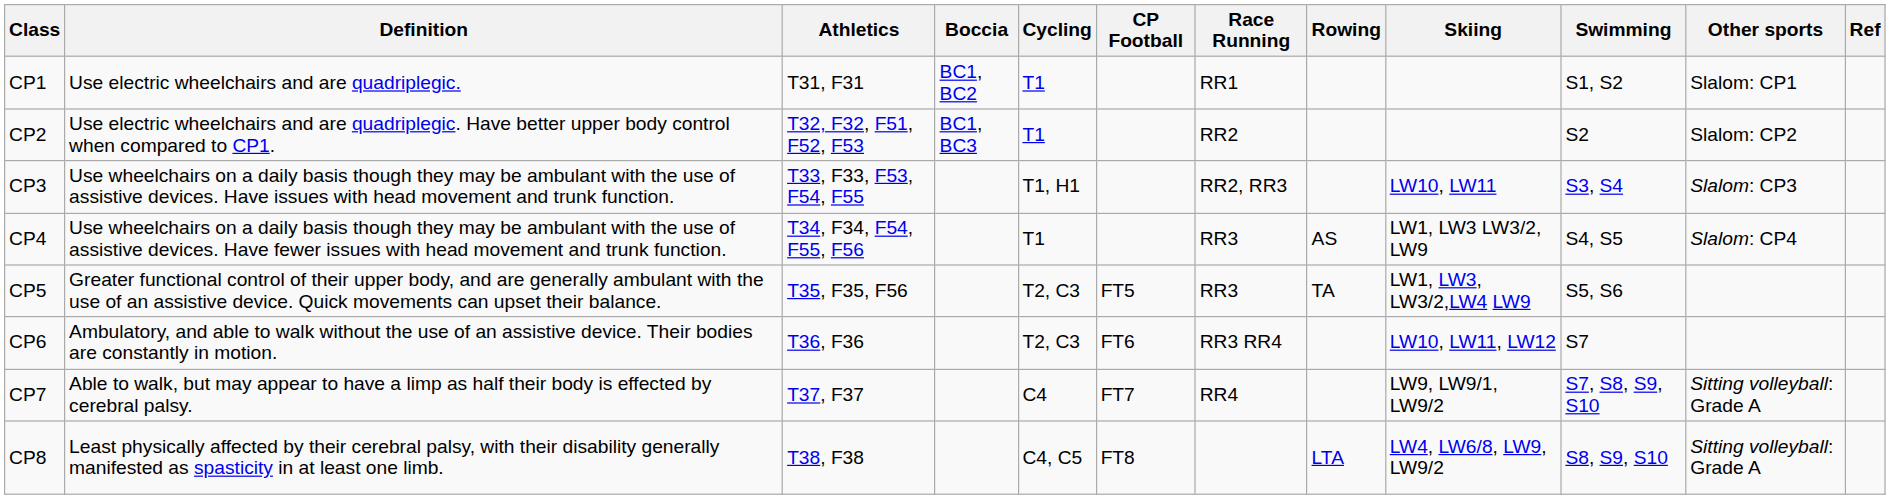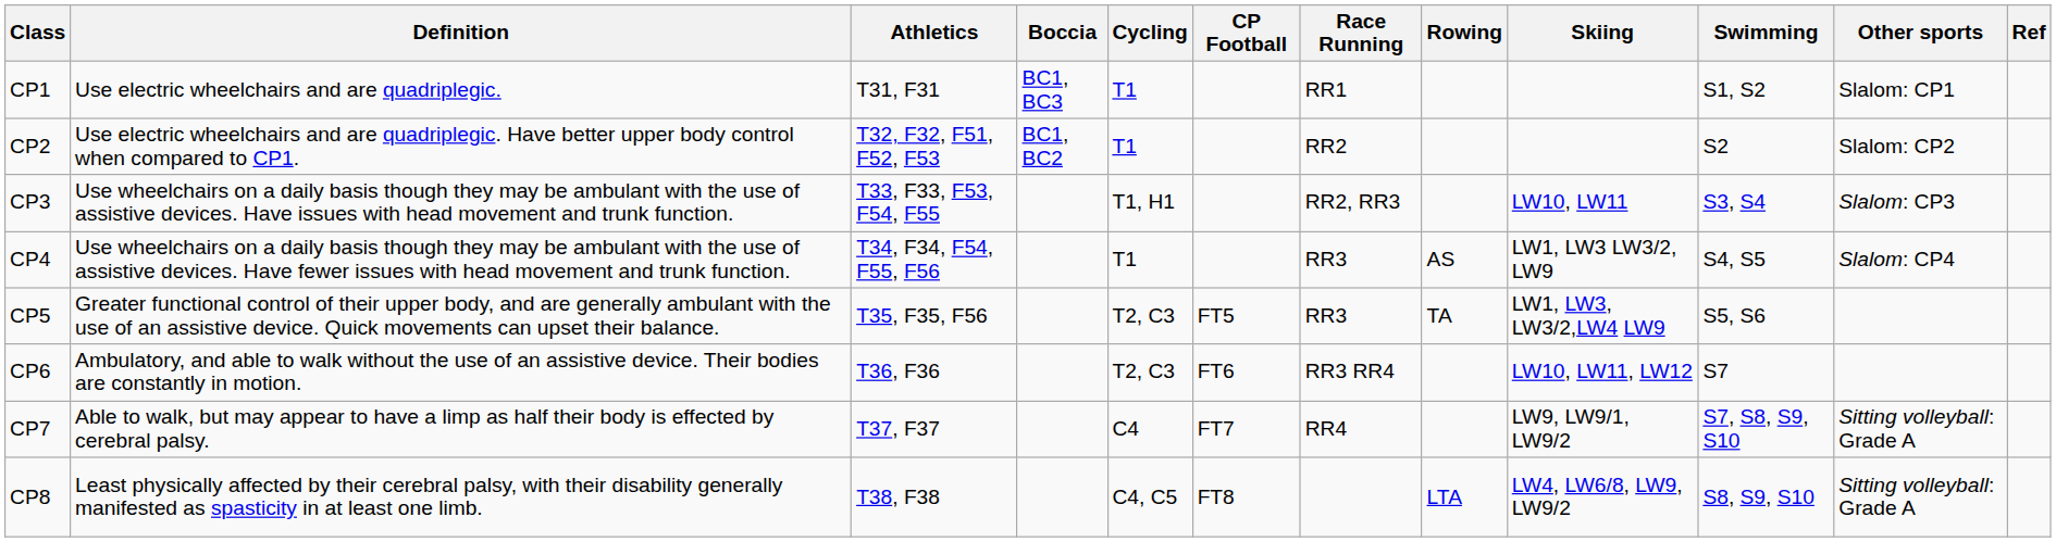CP1 | Boccia: BC1, BC2 -> BC1, BC3
CP2 | Boccia: BC1, BC3 -> BC1, BC2
